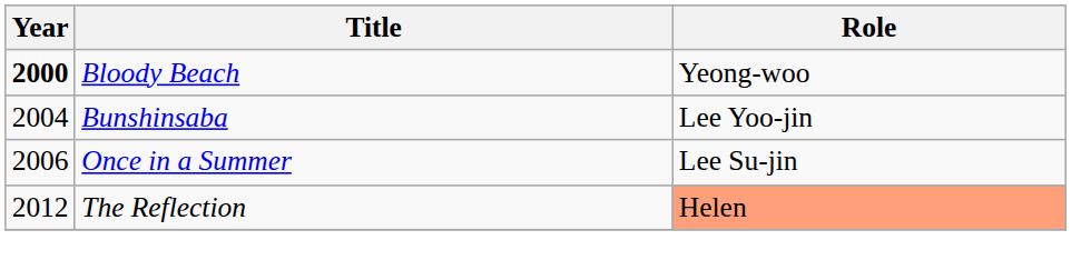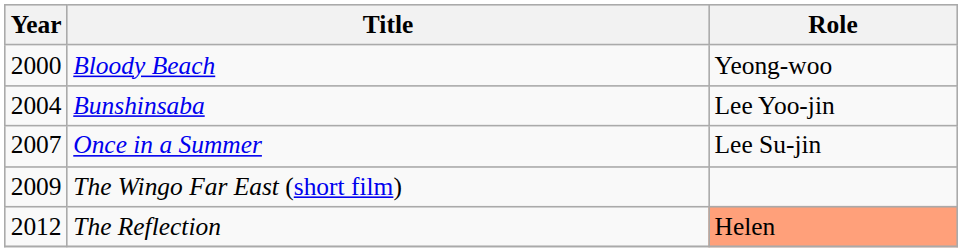Bloody Beach | Year: bold -> normal
Once in a Summer | Year: 2006 -> 2007
+ row: 2009 | The Wingo Far East (short film)
